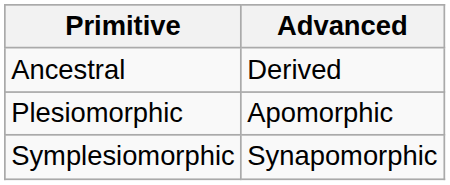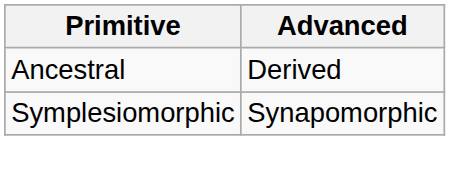- row: Plesiomorphic | Apomorphic
